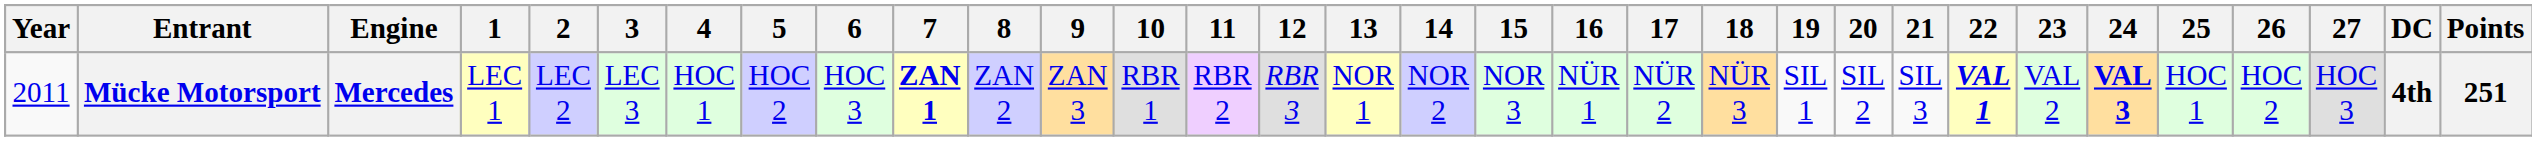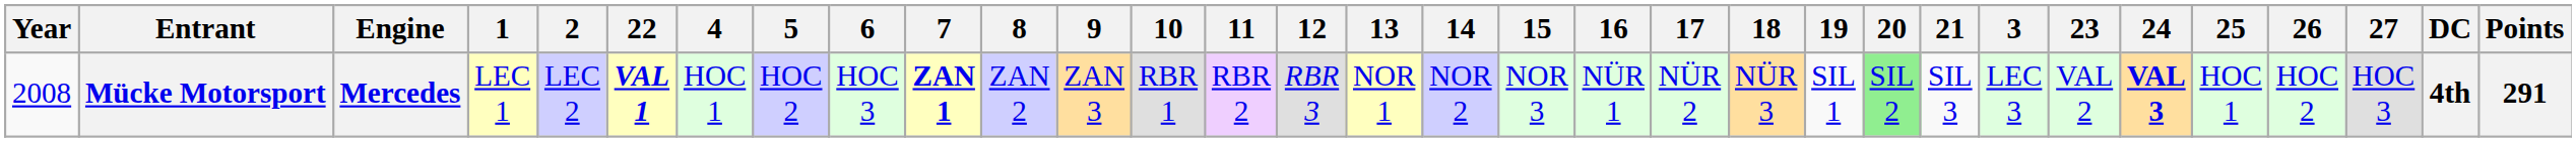columns swapped: 3 <-> 22
Mücke Motorsport | Year: 2011 -> 2008
Mücke Motorsport | 20: no background -> lightgreen background
Mücke Motorsport | Points: 251 -> 291
